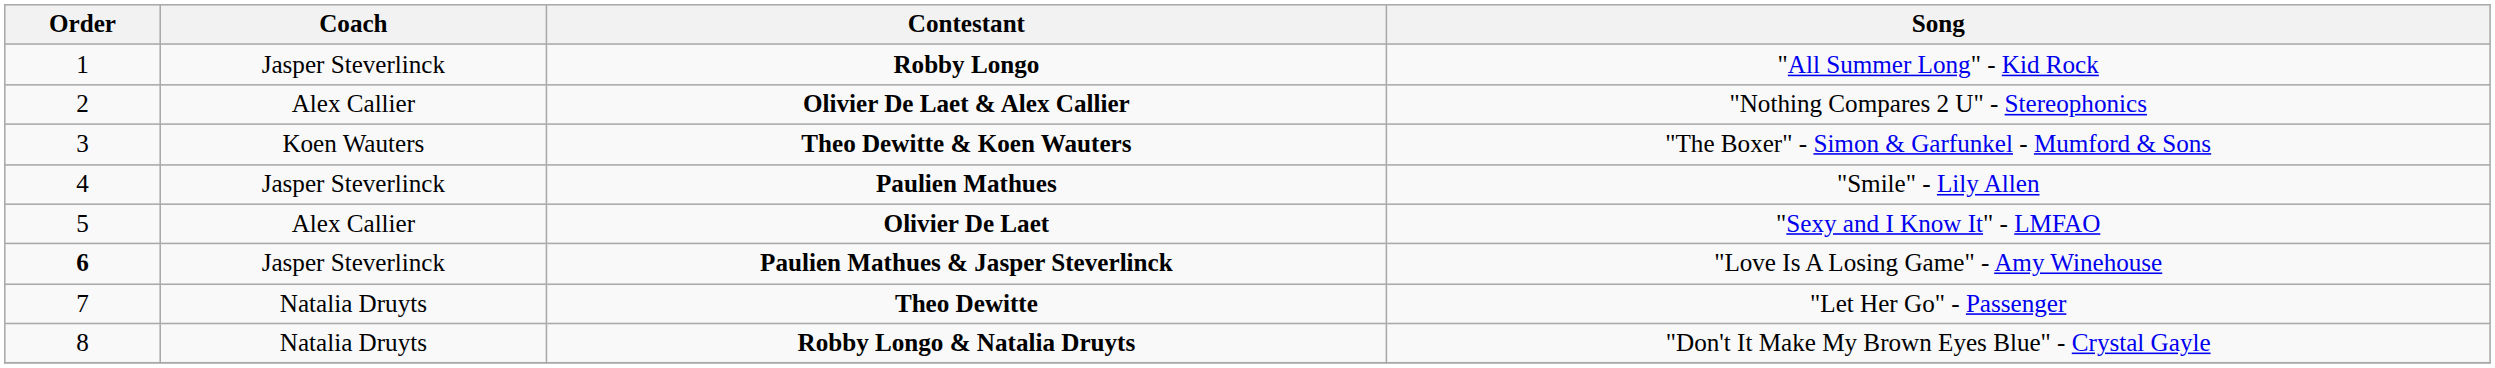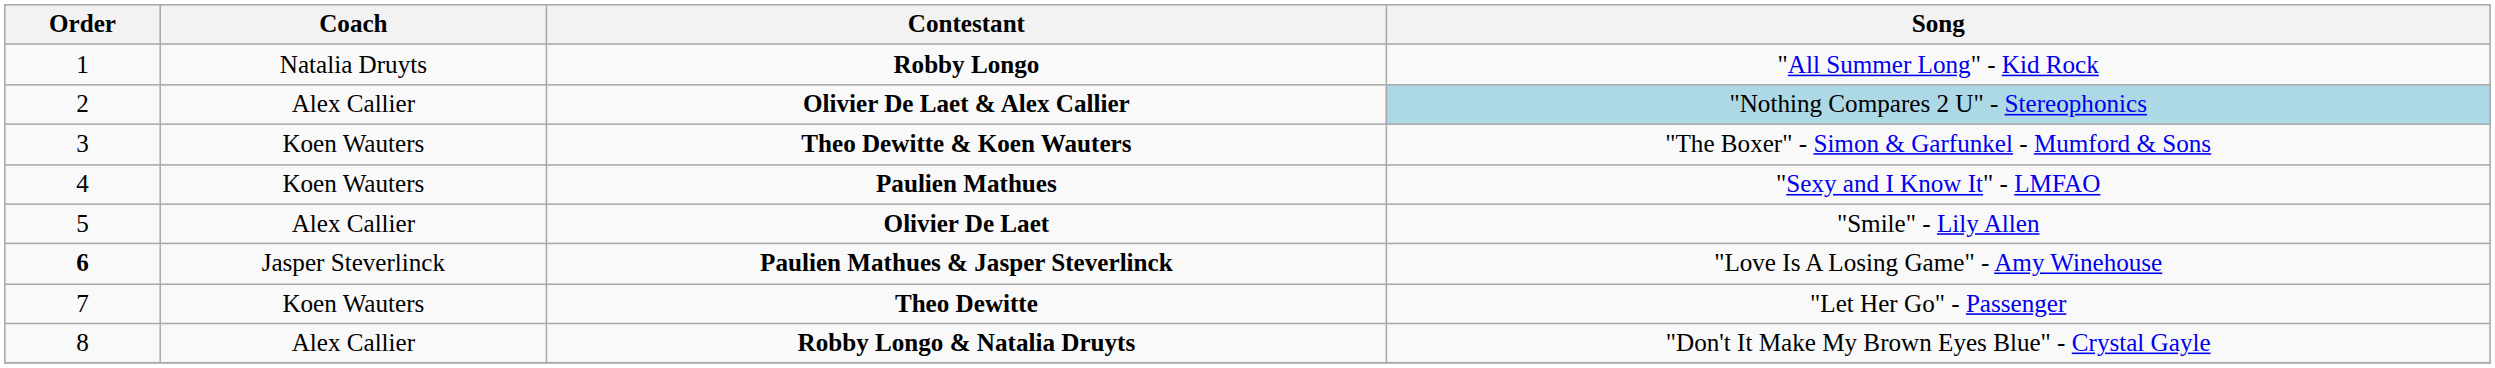Robby Longo | Coach: Jasper Steverlinck -> Natalia Druyts
Olivier De Laet & Alex Callier | Song: no background -> lightblue background
Paulien Mathues | Coach: Jasper Steverlinck -> Koen Wauters
Paulien Mathues | Song: "Smile" - Lily Allen -> "Sexy and I Know It" - LMFAO
Olivier De Laet | Song: "Sexy and I Know It" - LMFAO -> "Smile" - Lily Allen
Theo Dewitte | Coach: Natalia Druyts -> Koen Wauters
Robby Longo & Natalia Druyts | Coach: Natalia Druyts -> Alex Callier
